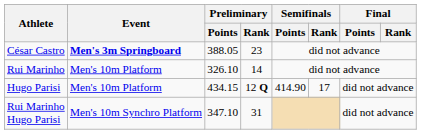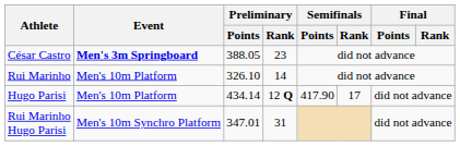Hugo Parisi | Preliminary / Points: 434.15 -> 434.14
Hugo Parisi | Semifinals / Points: 414.90 -> 417.90
Rui Marinho Hugo Parisi | Preliminary / Points: 347.10 -> 347.01
